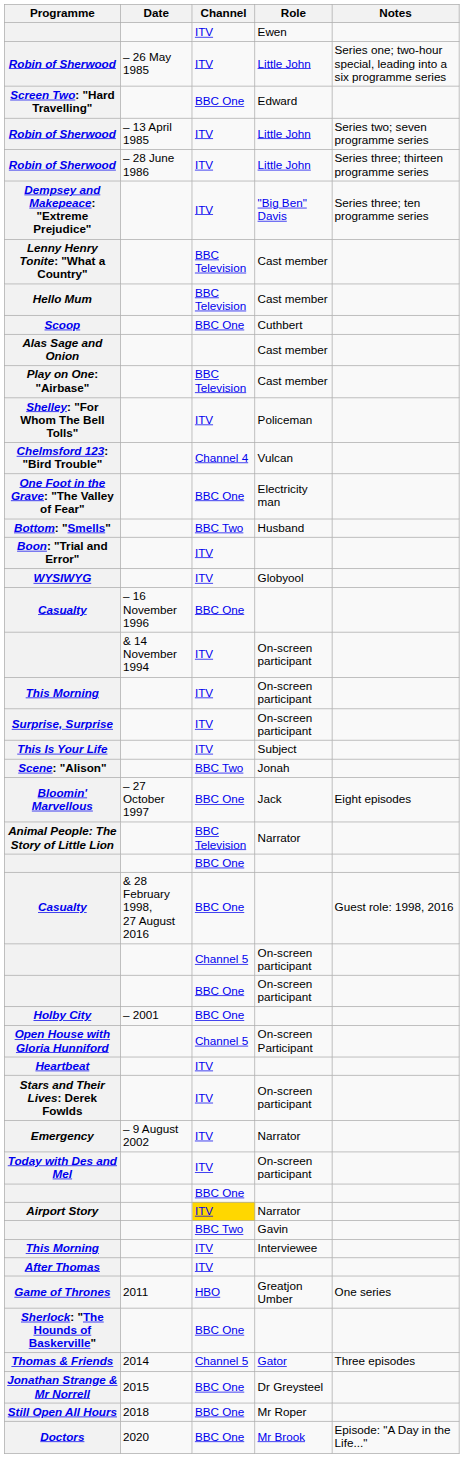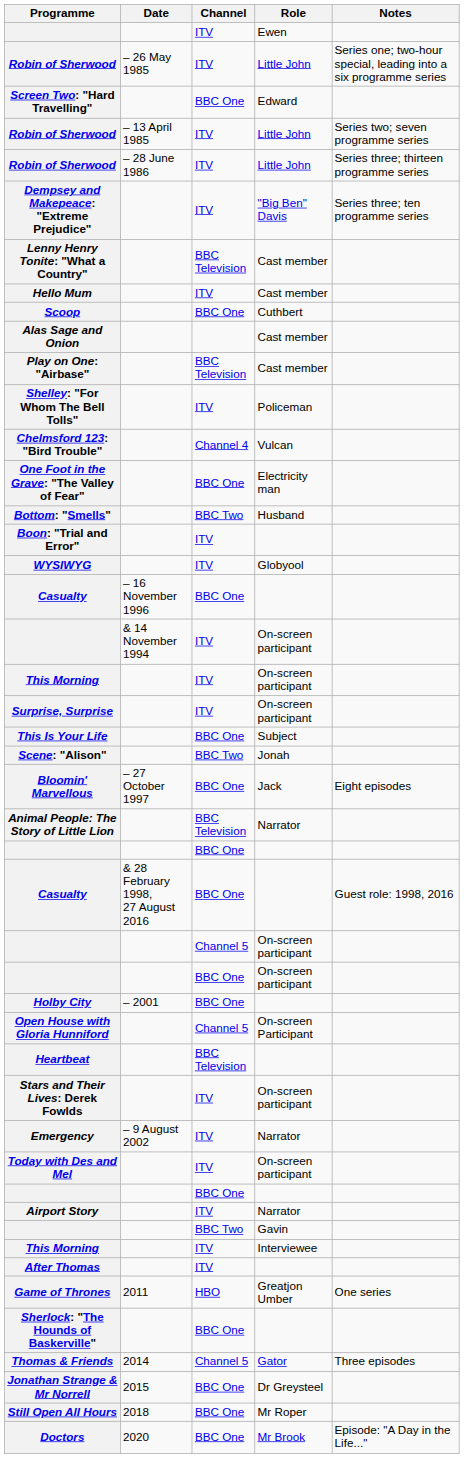Hello Mum | Channel: BBC Television -> ITV
This Is Your Life | Channel: ITV -> BBC One
Heartbeat | Channel: ITV -> BBC Television
Airport Story | Channel: gold background -> no background
